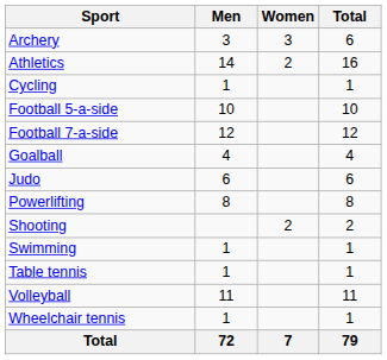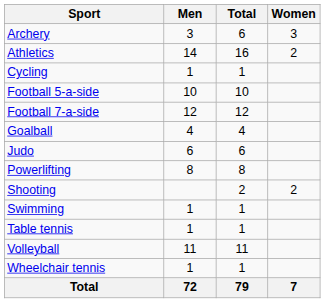columns swapped: Women <-> Total
